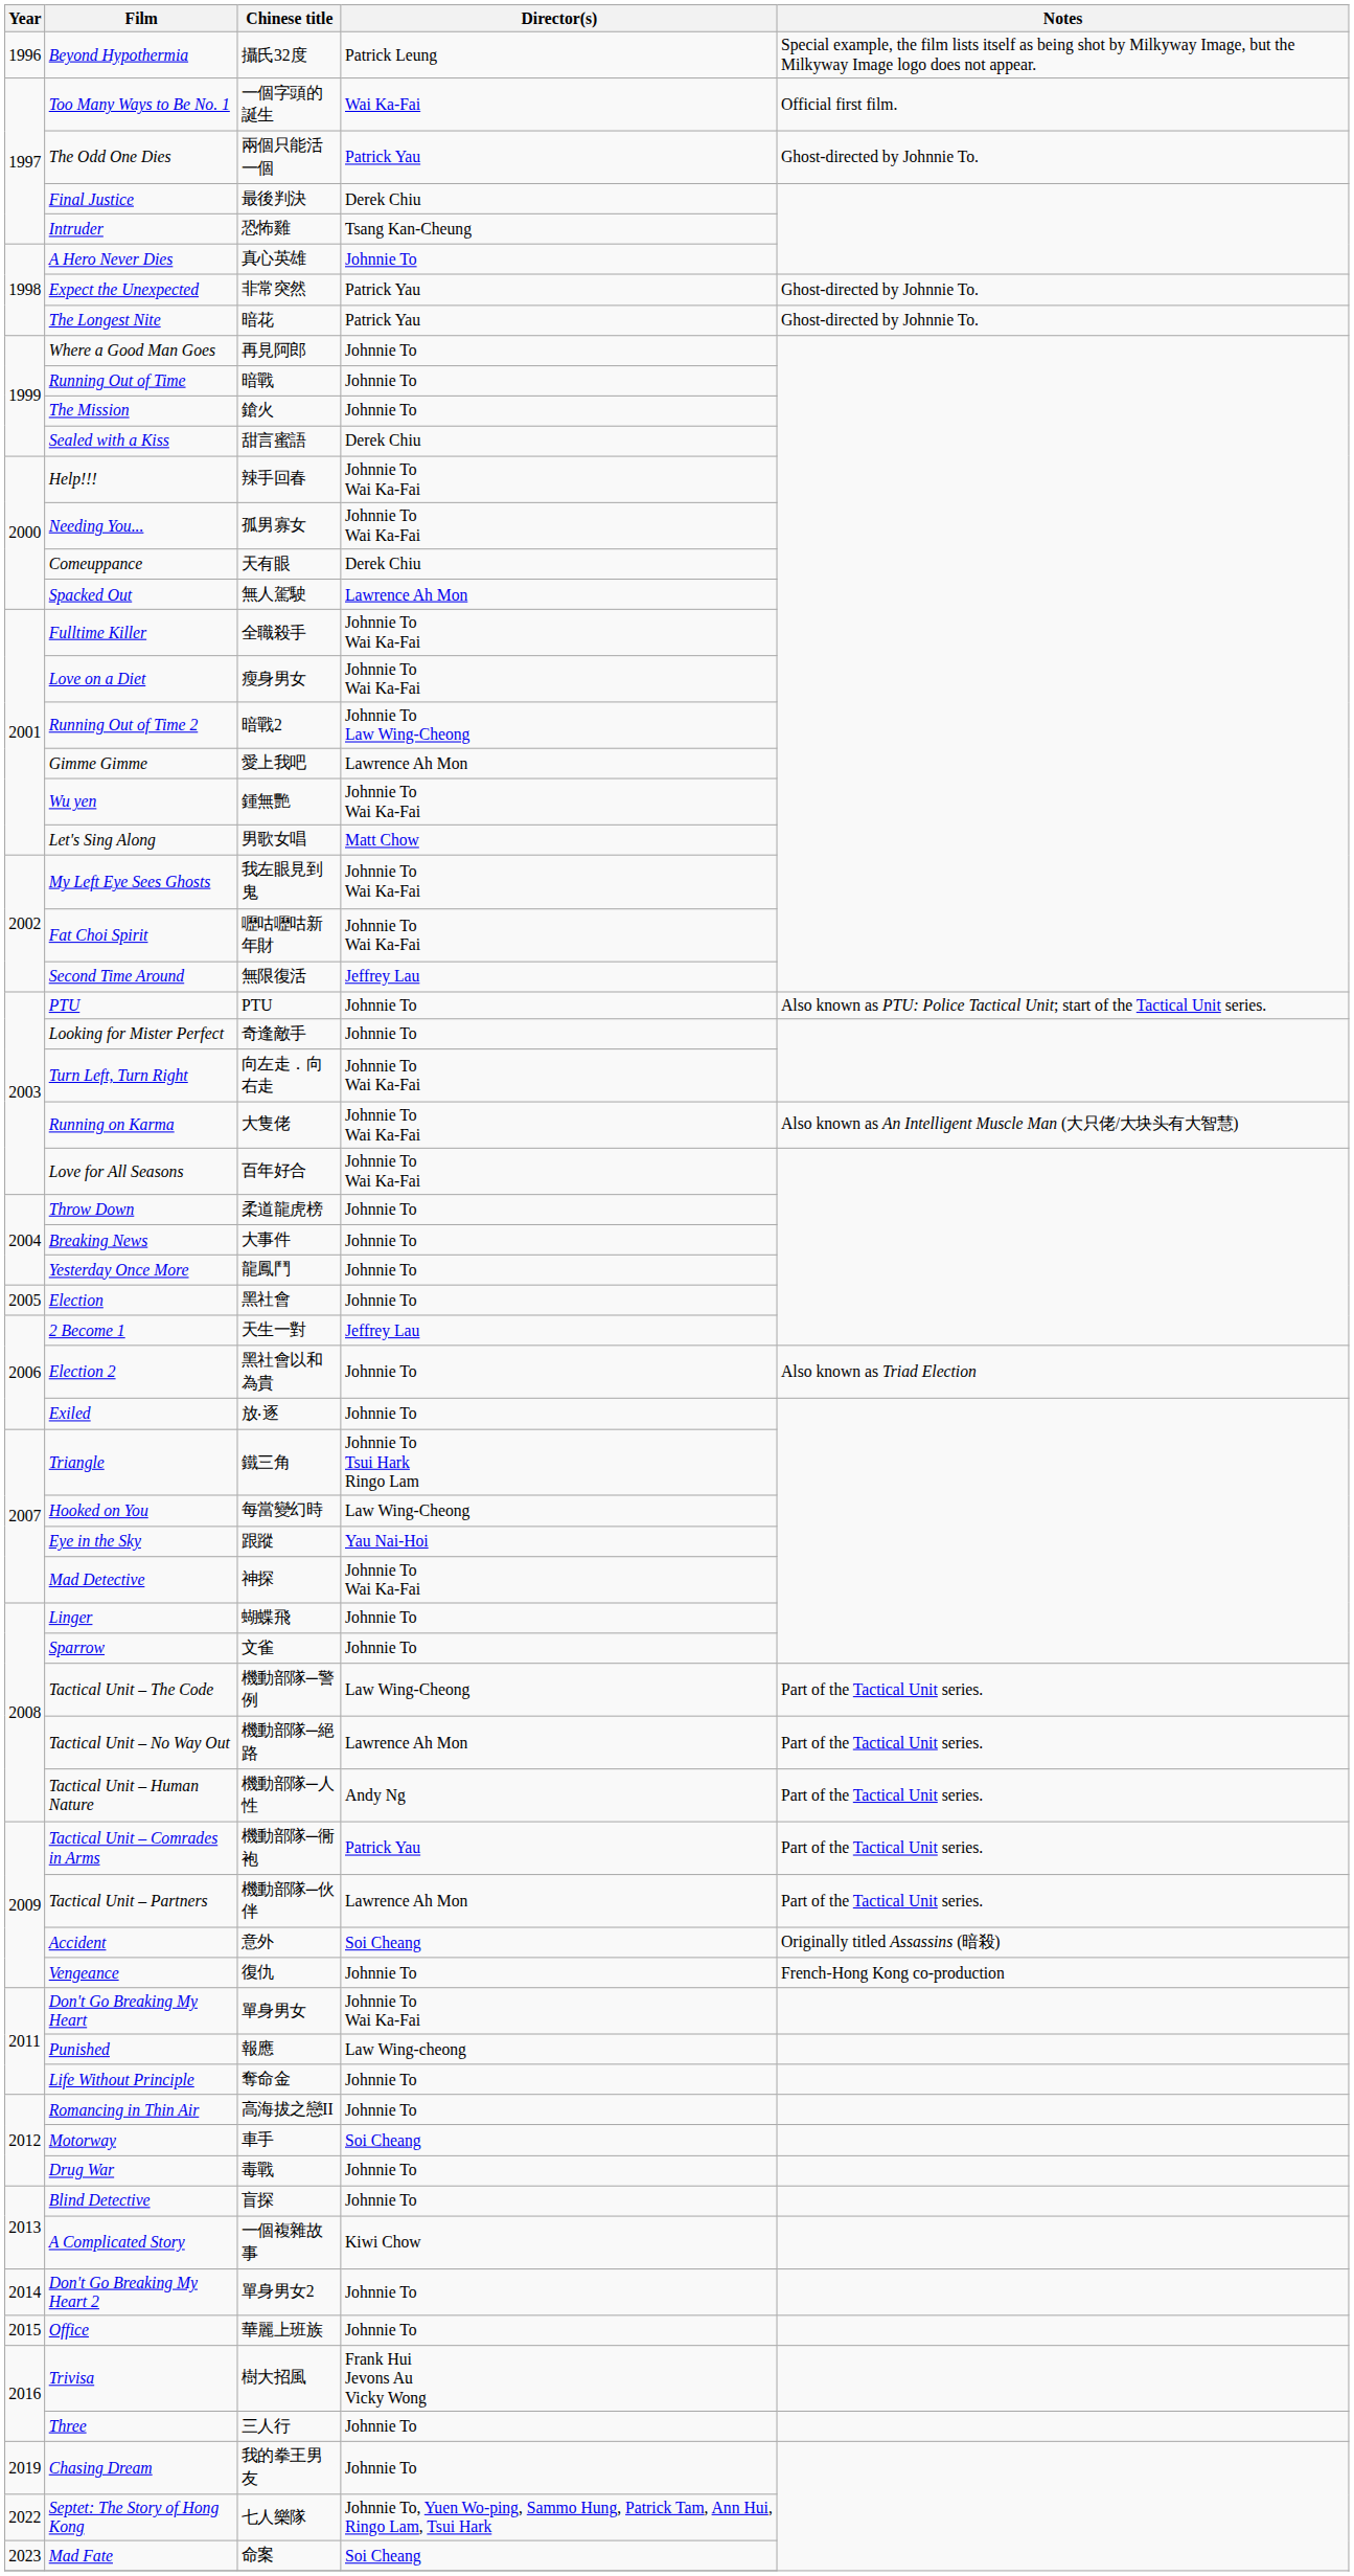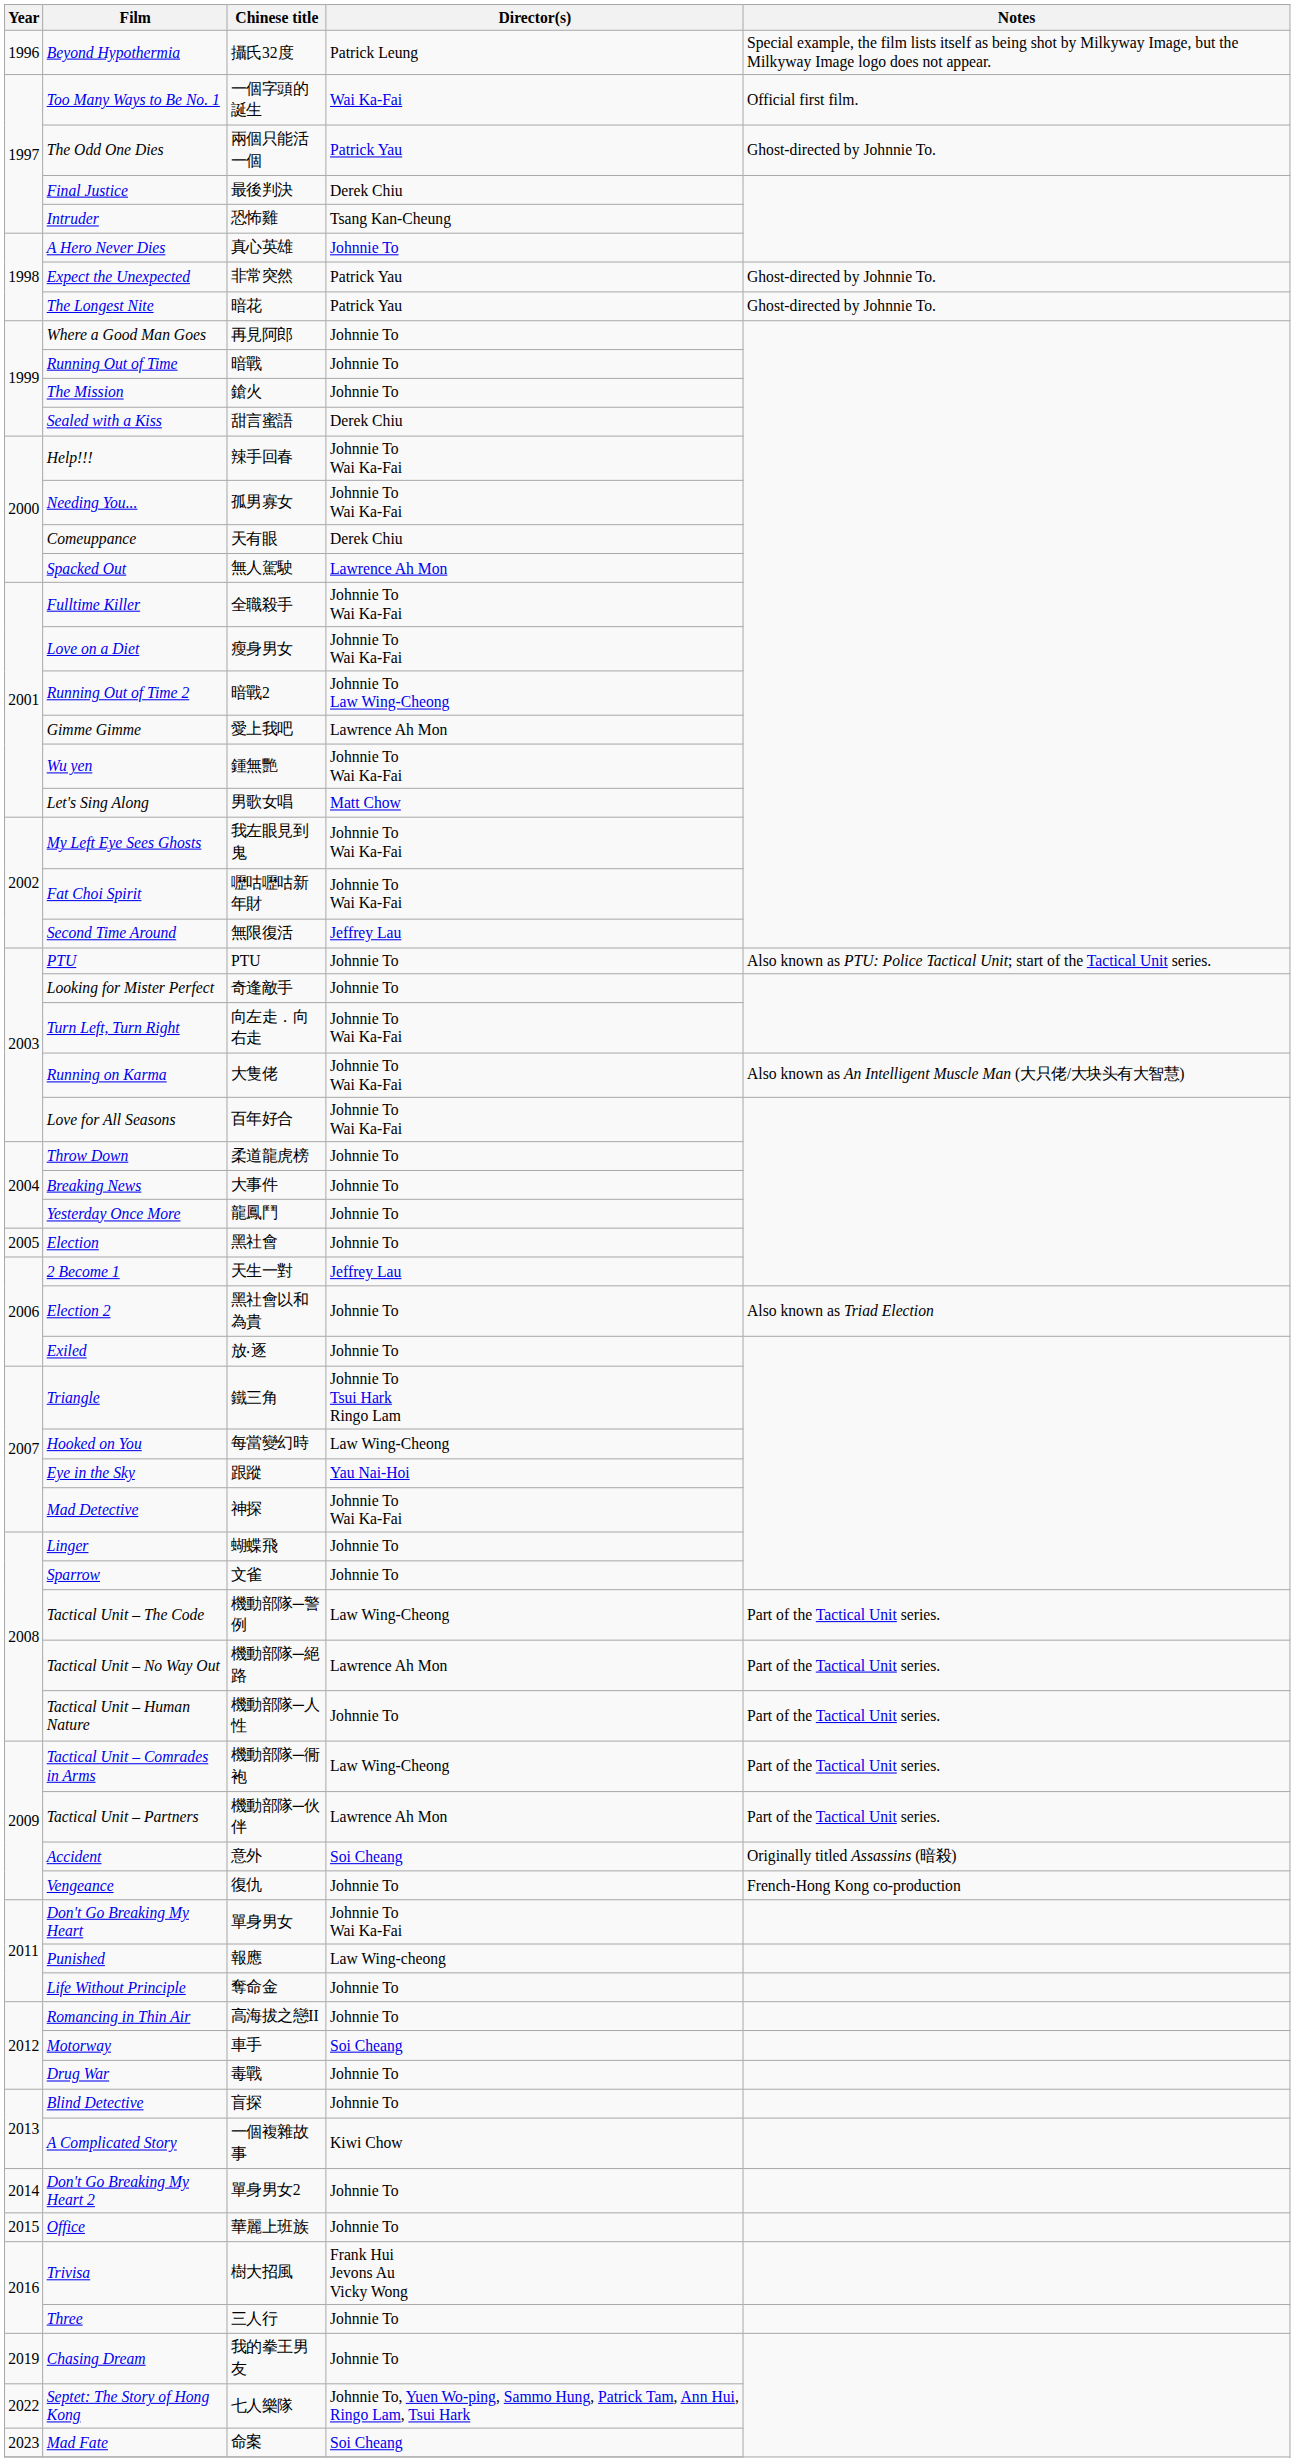Tactical Unit – Human Nature | Director(s): Andy Ng -> Johnnie To
Tactical Unit – Comrades in Arms | Director(s): Patrick Yau -> Law Wing-Cheong
